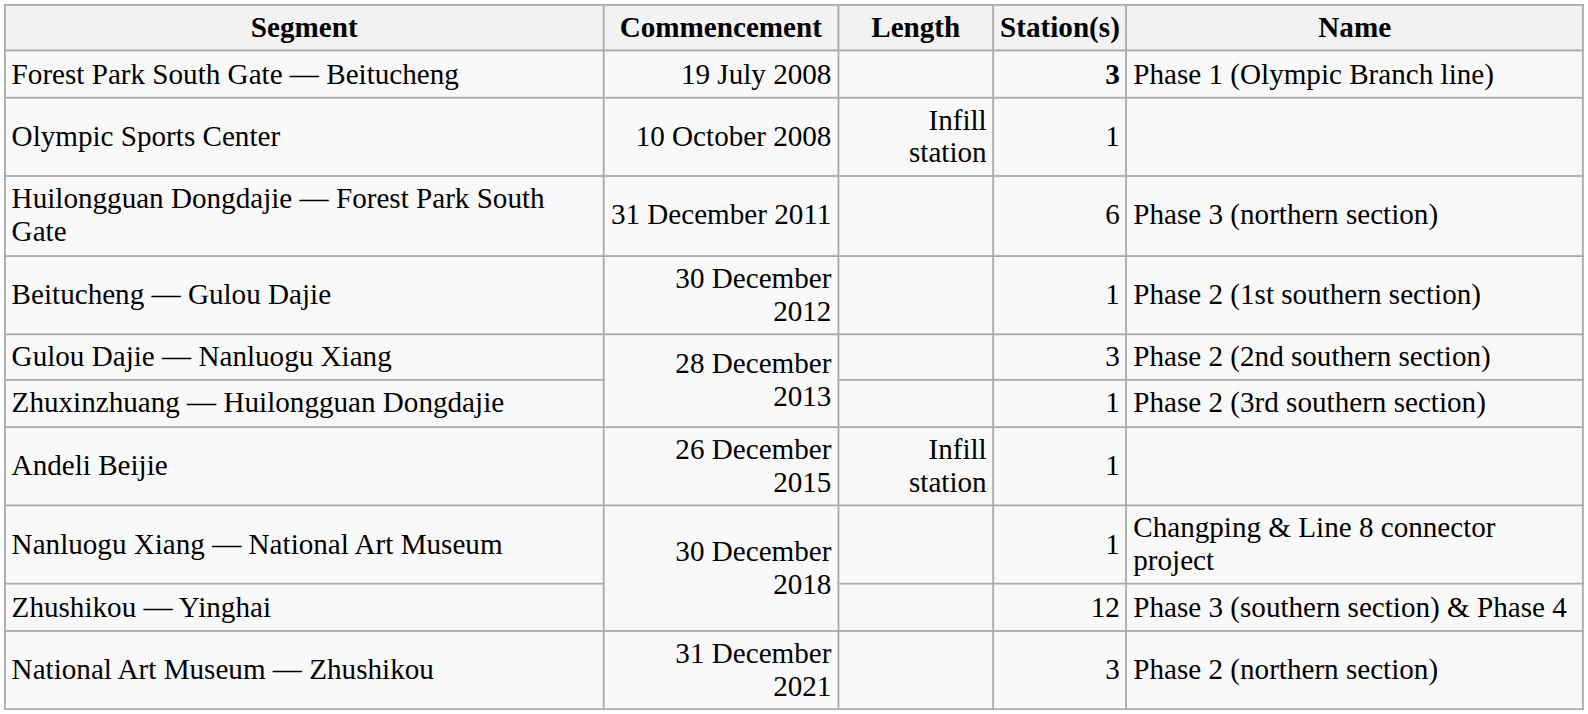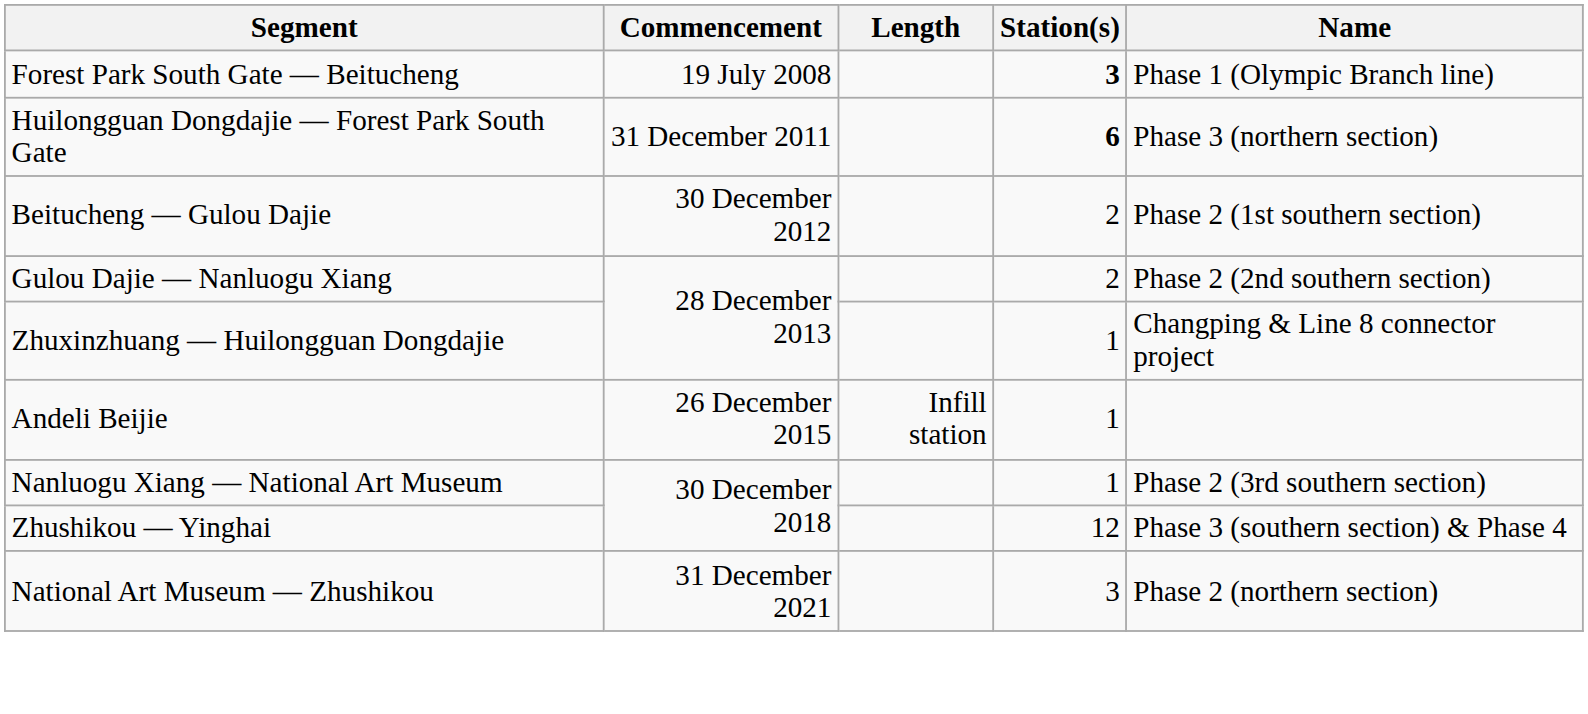- row: Olympic Sports Center | 10 October 2008 | Infill station | 1
Huilongguan Dongdajie — Forest Park South Gate | Station(s): normal -> bold
Beitucheng — Gulou Dajie | Station(s): 1 -> 2
Gulou Dajie — Nanluogu Xiang | Station(s): 3 -> 2
Zhuxinzhuang — Huilongguan Dongdajie | Name: Phase 2 (3rd southern section) -> Changping & Line 8 connector project
Nanluogu Xiang — National Art Museum | Name: Changping & Line 8 connector project -> Phase 2 (3rd southern section)
